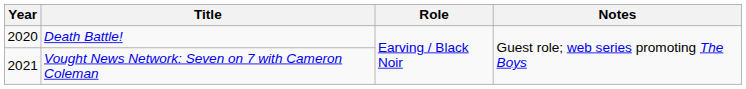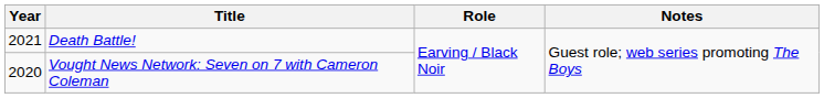Death Battle! | Year: 2020 -> 2021
Vought News Network: Seven on 7 with Cameron Coleman | Year: 2021 -> 2020
